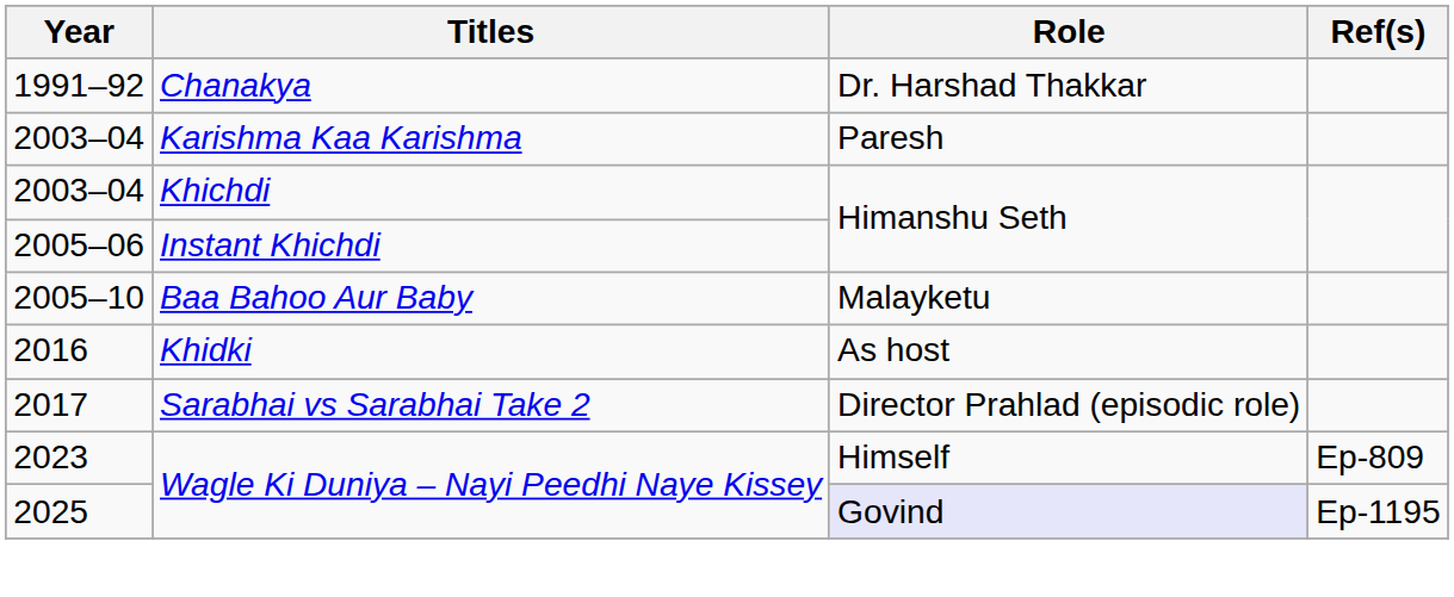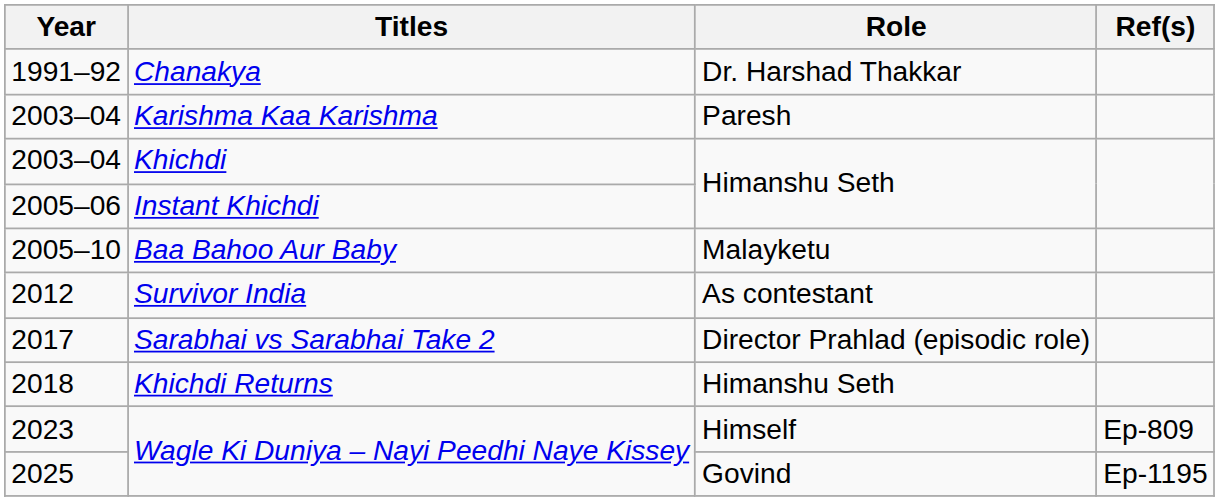+ row: 2012 | Survivor India | As contestant
- row: 2016 | Khidki | As host
+ row: 2018 | Khichdi Returns | Himanshu Seth
2025 / Wagle Ki Duniya – Nayi Peedhi Naye Kissey | Role: lavender background -> no background
